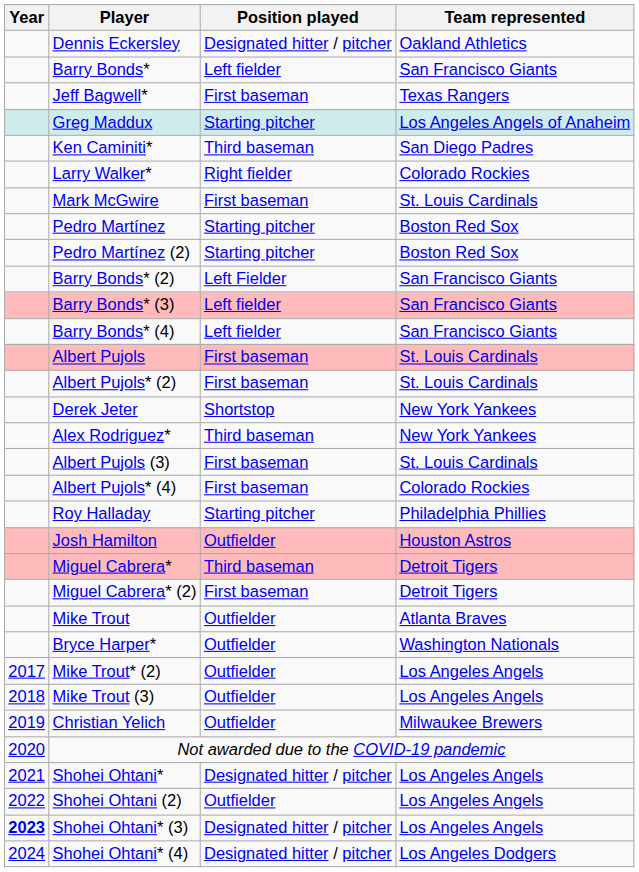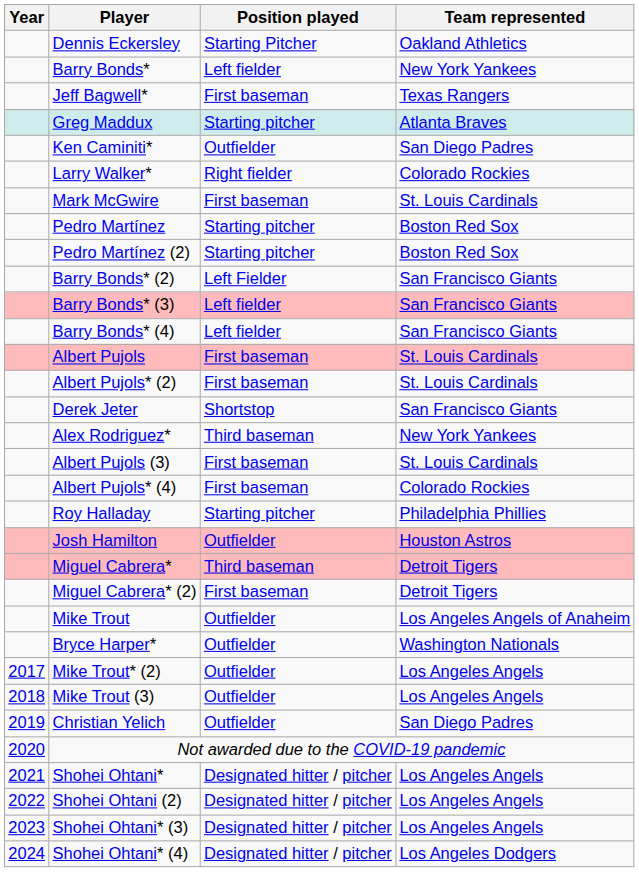Dennis Eckersley | Position played: Designated hitter / pitcher -> Starting Pitcher
Barry Bonds* | Team represented: San Francisco Giants -> New York Yankees
Greg Maddux | Team represented: Los Angeles Angels of Anaheim -> Atlanta Braves
Ken Caminiti* | Position played: Third baseman -> Outfielder
Derek Jeter | Team represented: New York Yankees -> San Francisco Giants
Mike Trout | Team represented: Atlanta Braves -> Los Angeles Angels of Anaheim
Christian Yelich | Team represented: Milwaukee Brewers -> San Diego Padres
Shohei Ohtani (2) | Position played: Outfielder -> Designated hitter / pitcher
Shohei Ohtani* (3) | Year: bold -> normal
